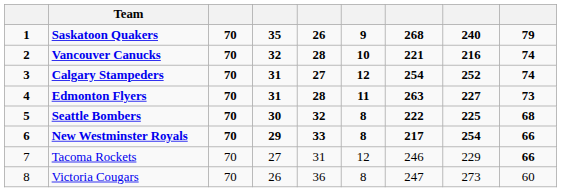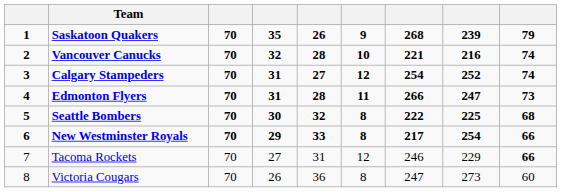Saskatoon Quakers | column 8: 240 -> 239
Edmonton Flyers | column 7: 263 -> 266
Edmonton Flyers | column 8: 227 -> 247
